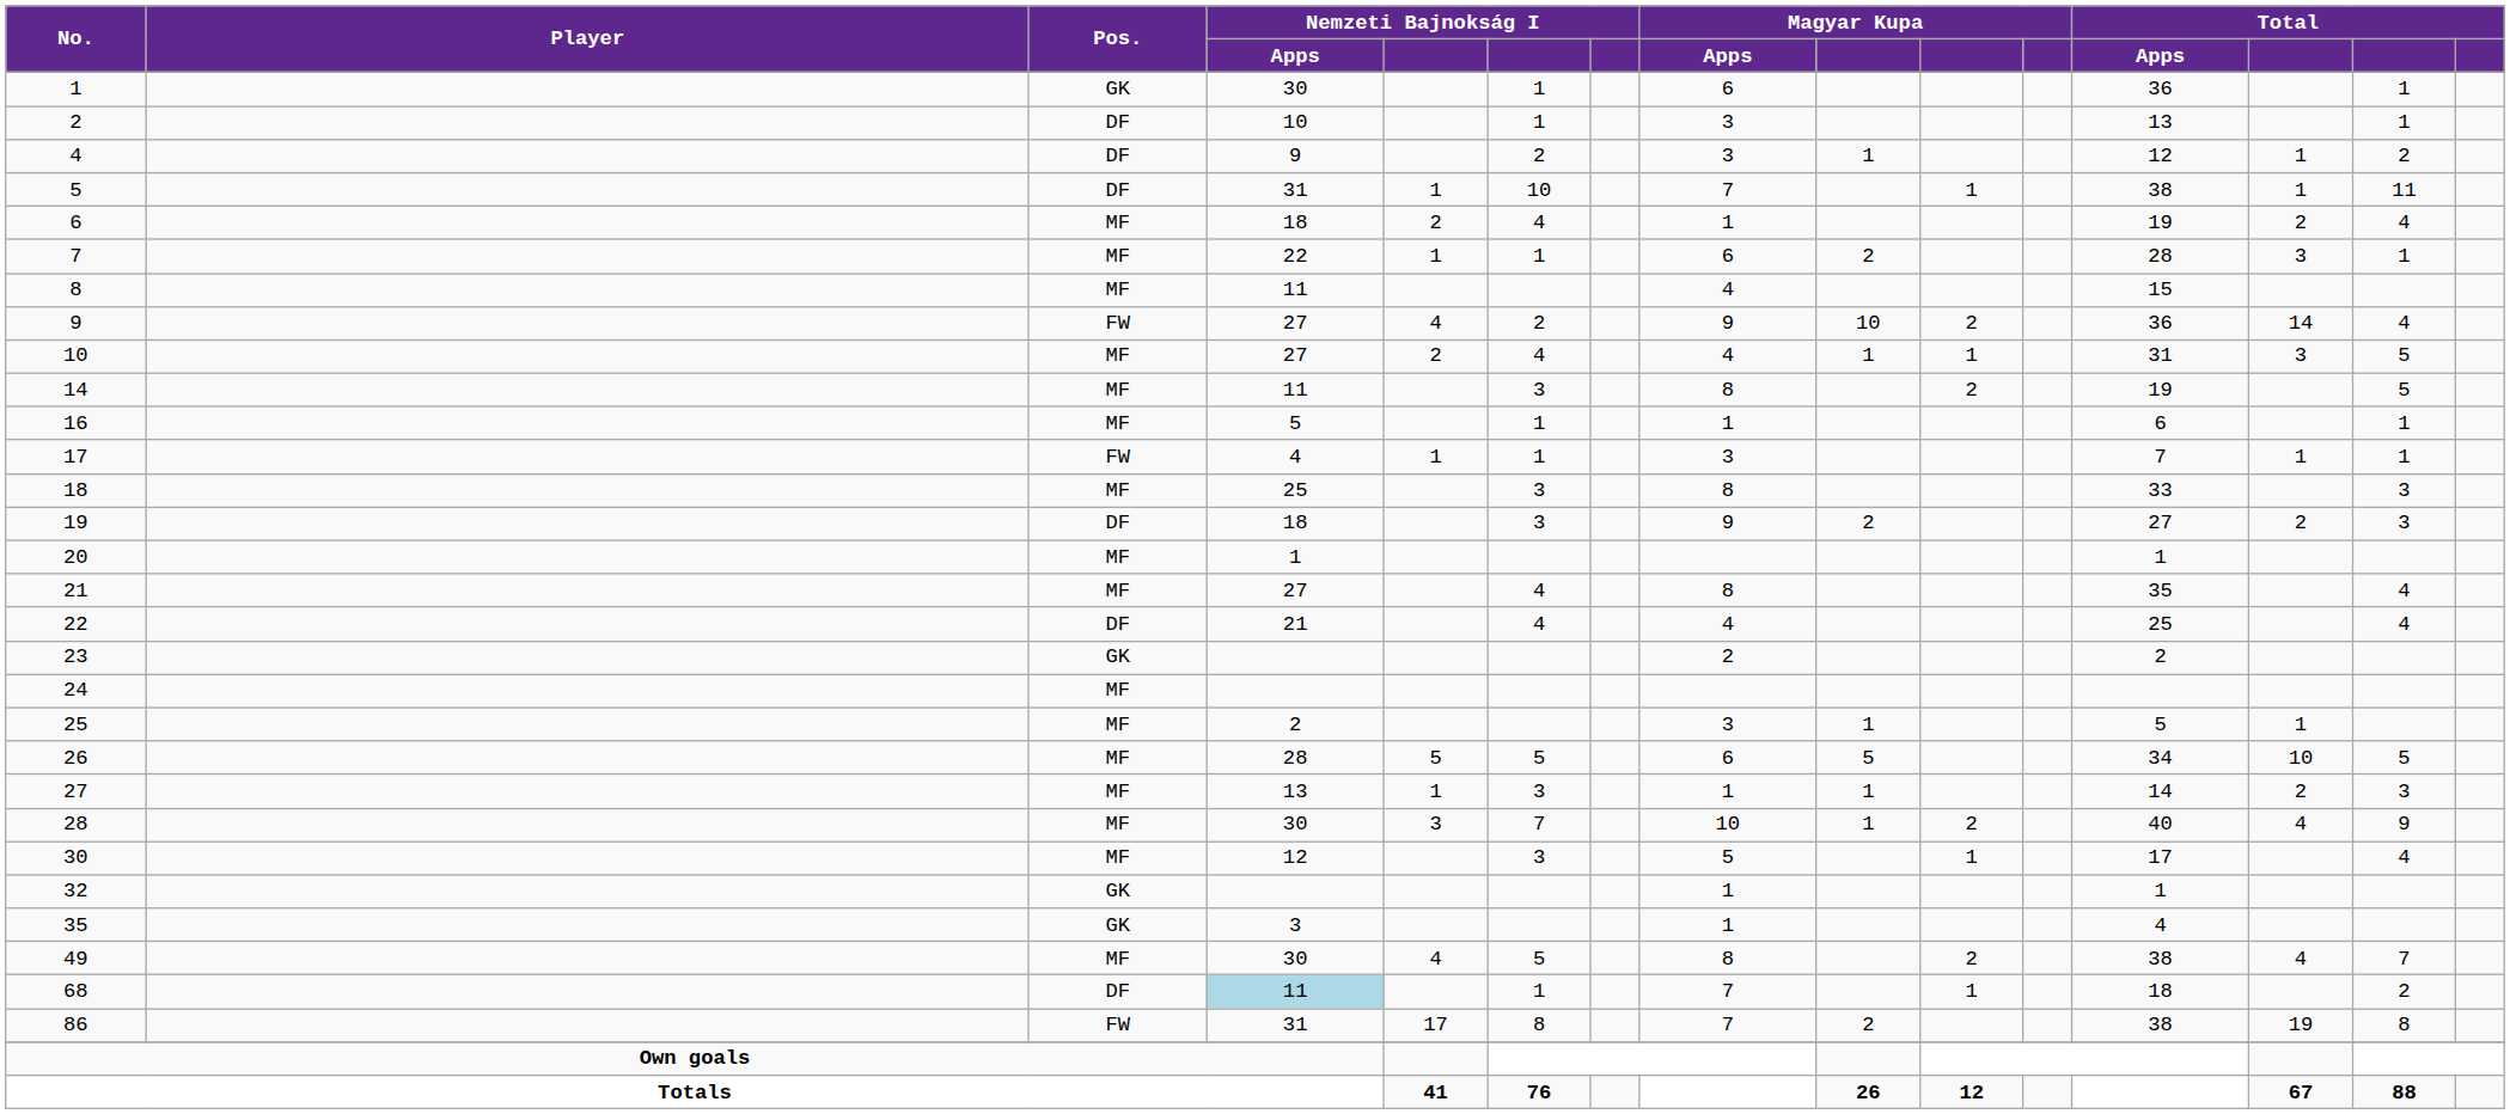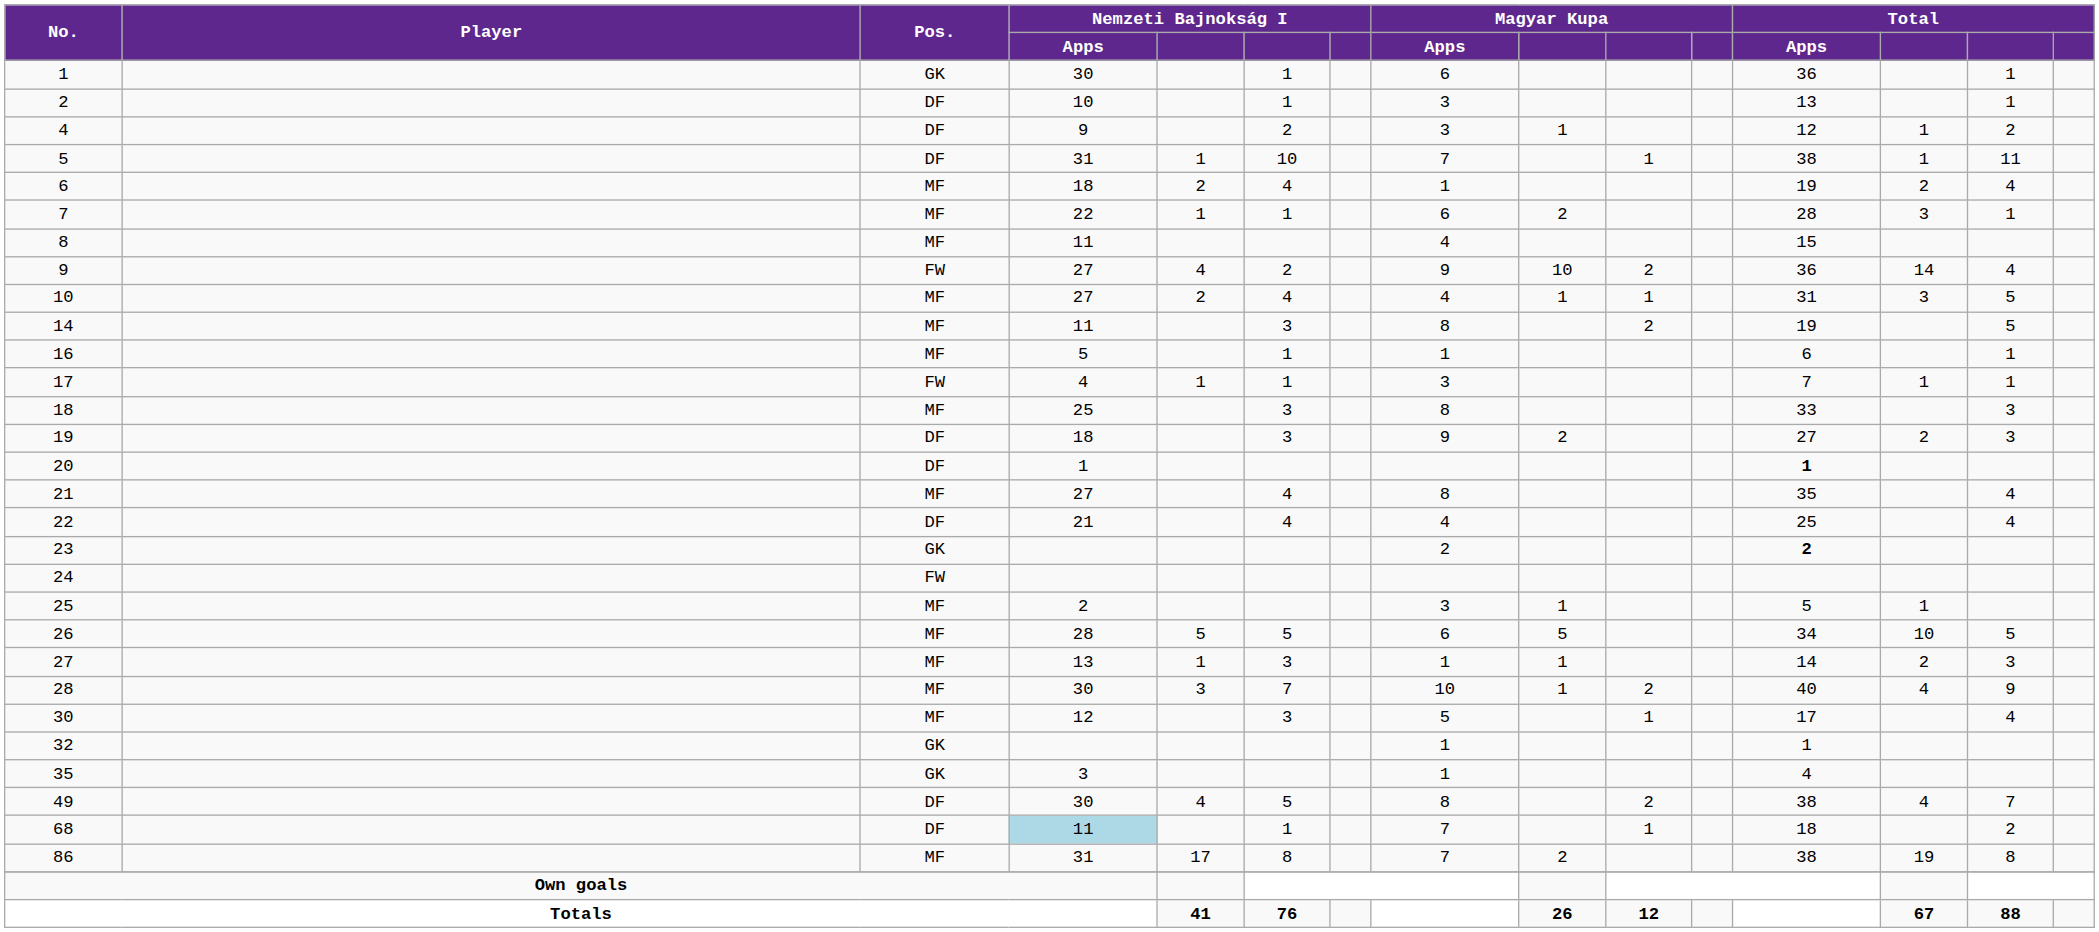20 | Pos.: MF -> DF
20 | Total / Apps: normal -> bold
23 | Total / Apps: normal -> bold
24 | Pos.: MF -> FW
49 | Pos.: MF -> DF
86 | Pos.: FW -> MF
